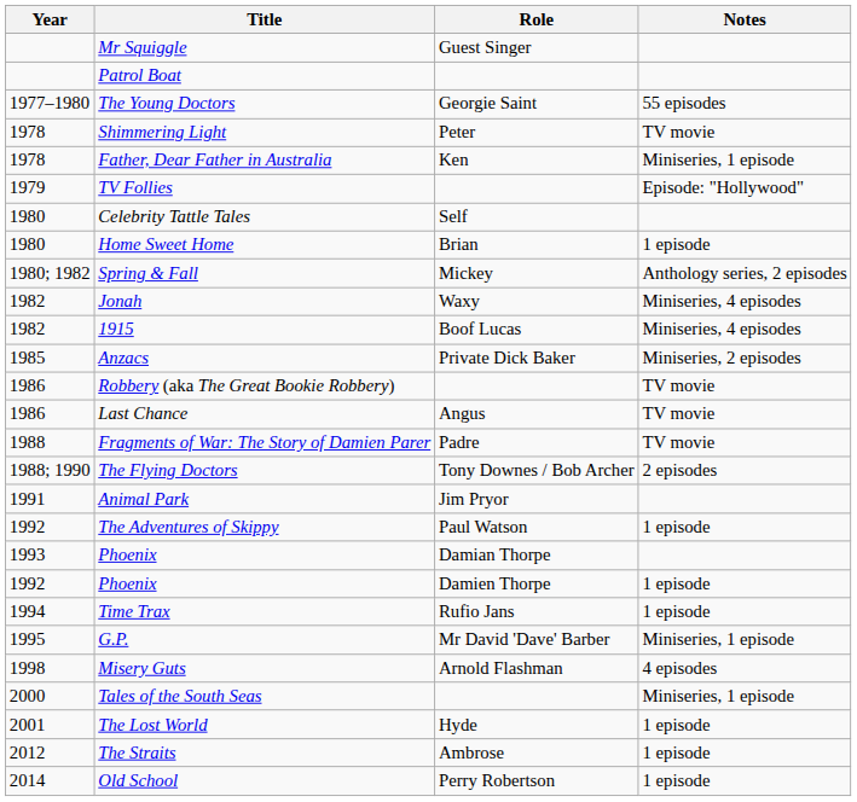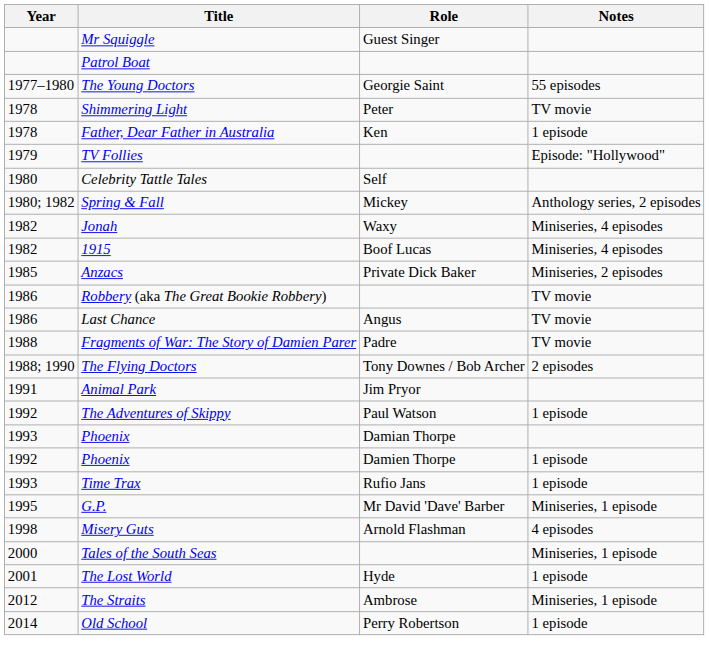Father, Dear Father in Australia | Notes: Miniseries, 1 episode -> 1 episode
- row: 1980 | Home Sweet Home | Brian | 1 episode
Time Trax | Year: 1994 -> 1993
The Straits | Notes: 1 episode -> Miniseries, 1 episode
